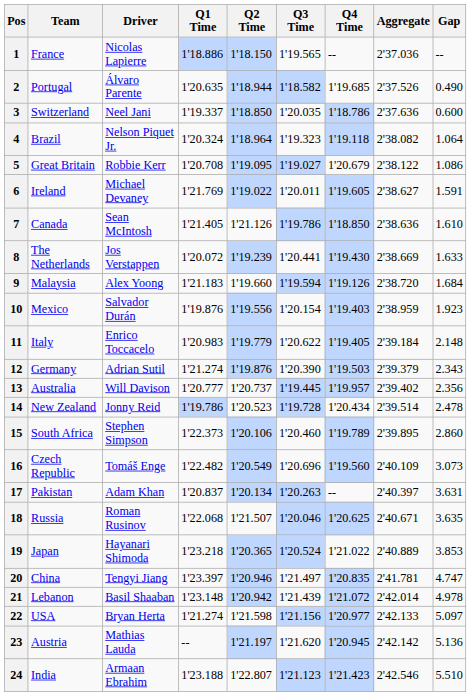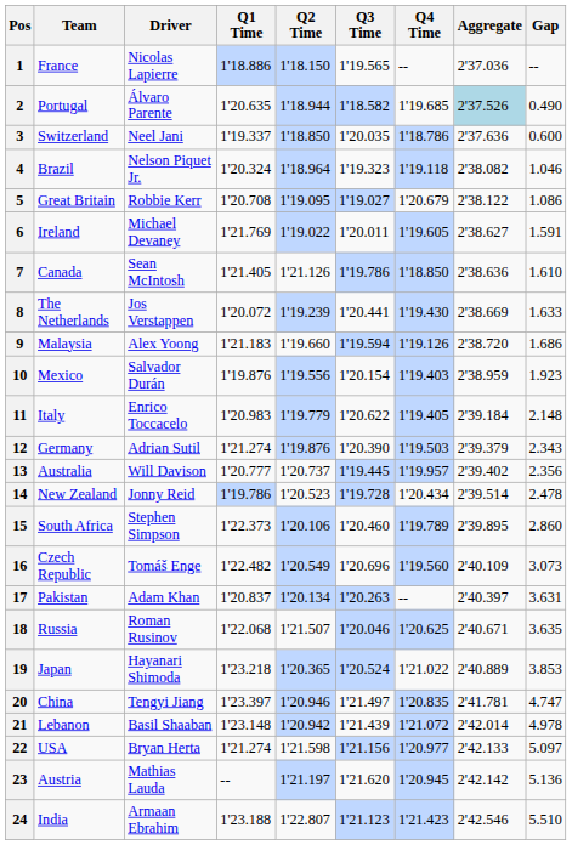2 | Aggregate: no background -> lightblue background
4 | Gap: 1.064 -> 1.046
9 | Gap: 1.684 -> 1.686
